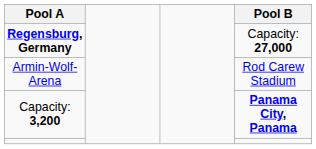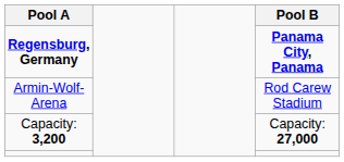Regensburg, Germany | Pool B: Capacity: 27,000 -> Panama City, Panama
Capacity: 3,200 | Pool B: Panama City, Panama -> Capacity: 27,000
